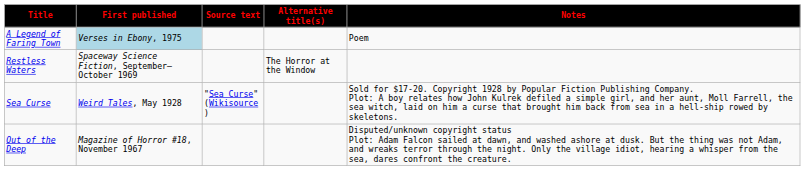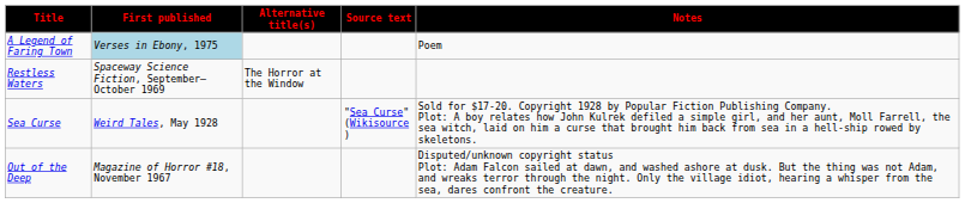columns swapped: Alternative title(s) <-> Source text
